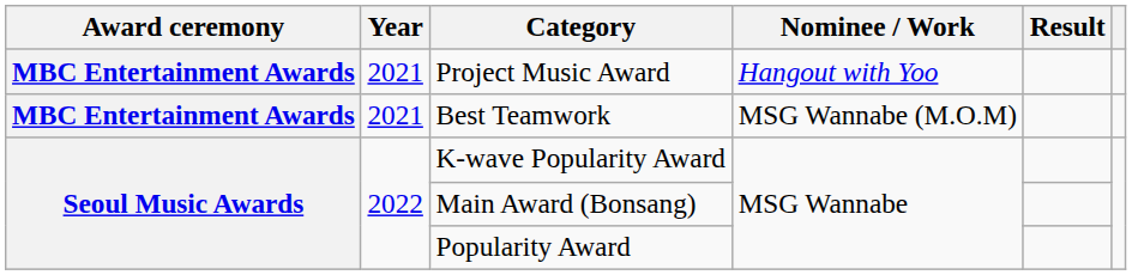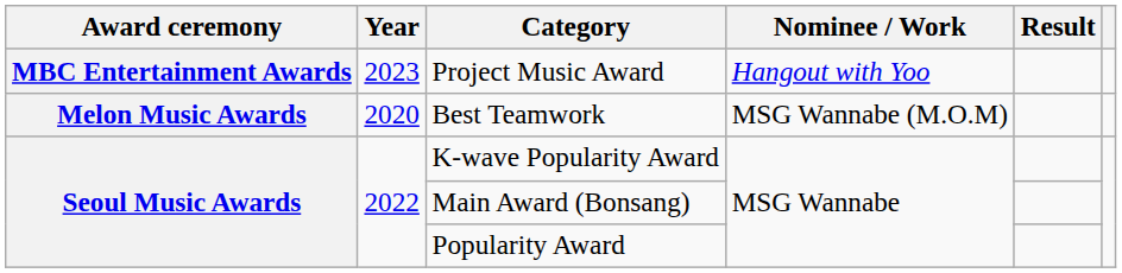Project Music Award | Year: 2021 -> 2023
Best Teamwork | Award ceremony: MBC Entertainment Awards -> Melon Music Awards
Best Teamwork | Year: 2021 -> 2020
